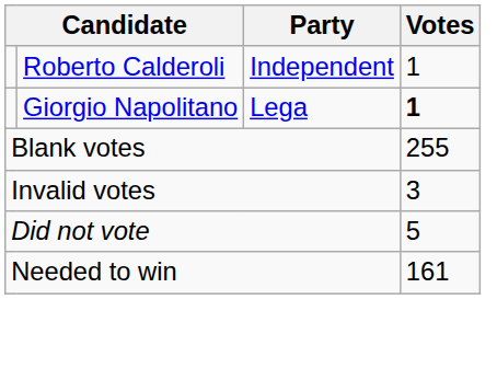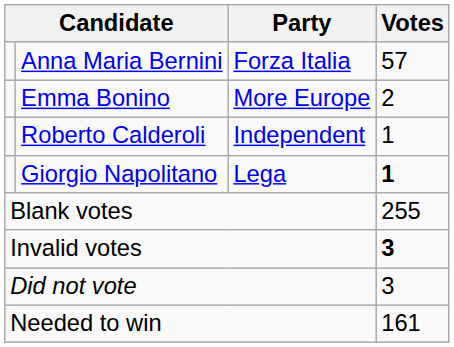+ row: Anna Maria Bernini | Forza Italia | 57
+ row: Emma Bonino | More Europe | 2
Invalid votes | Votes: normal -> bold
Did not vote | Votes: 5 -> 3
